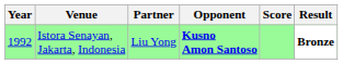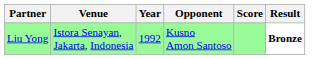columns swapped: Year <-> Partner
Istora Senayan, Jakarta, Indonesia | Opponent: bold -> normal
